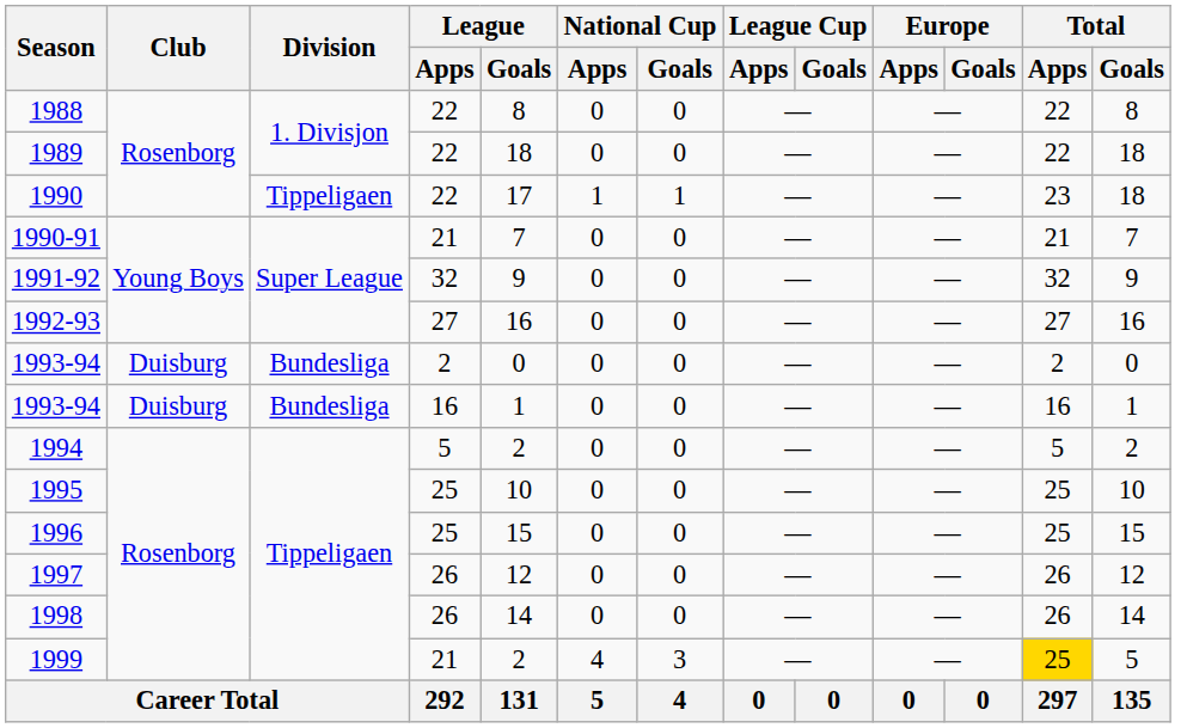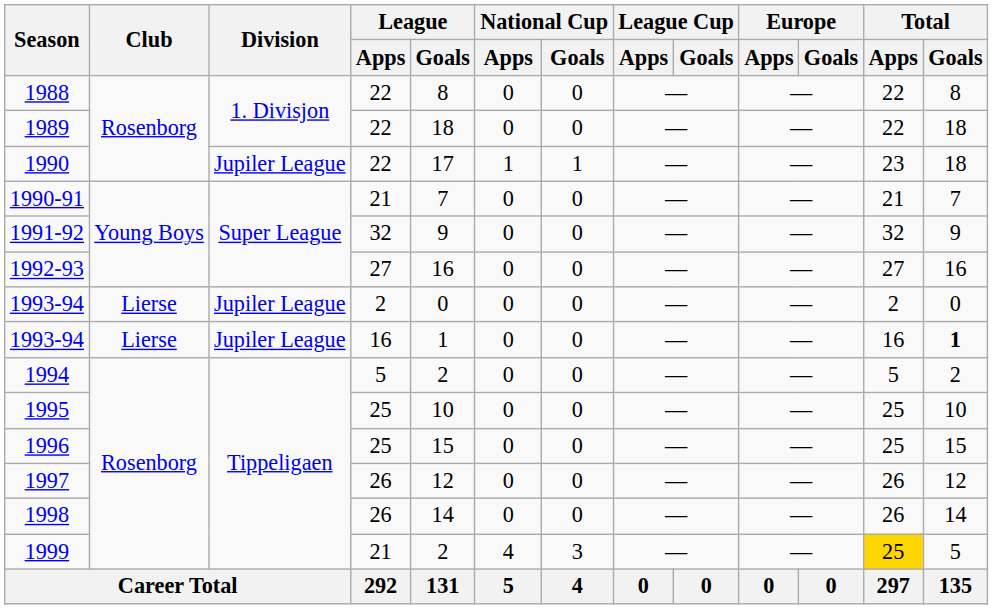1990 | Division: Tippeligaen -> Jupiler League
1993-94 / 2 | Club: Duisburg -> Lierse
1993-94 / 2 | Division: Bundesliga -> Jupiler League
1993-94 / 16 | Club: Duisburg -> Lierse
1993-94 / 16 | Division: Bundesliga -> Jupiler League
1993-94 / 16 | Total / Goals: normal -> bold
